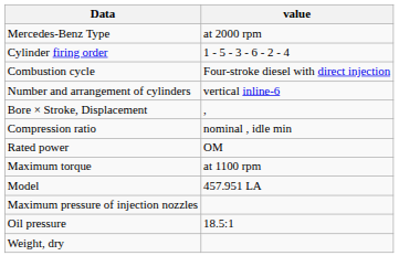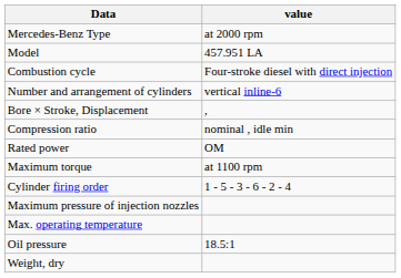rows swapped: Model <-> Cylinder firing order
+ row: Max. operating temperature
